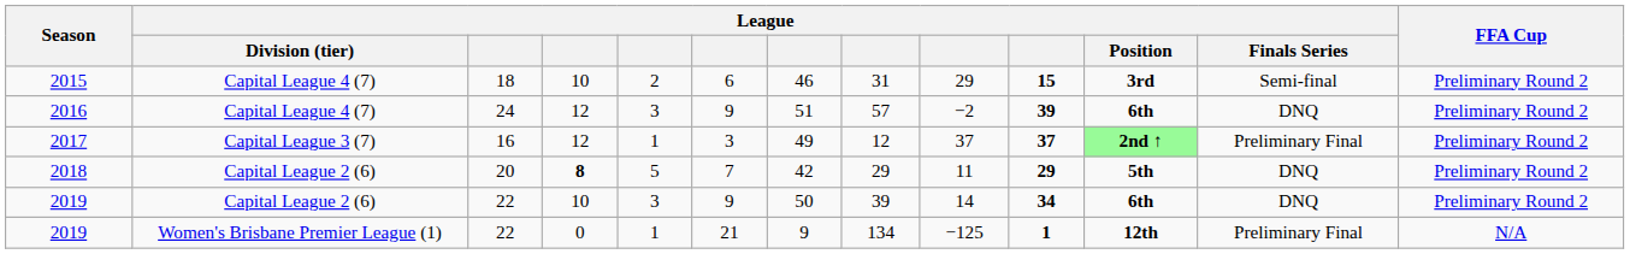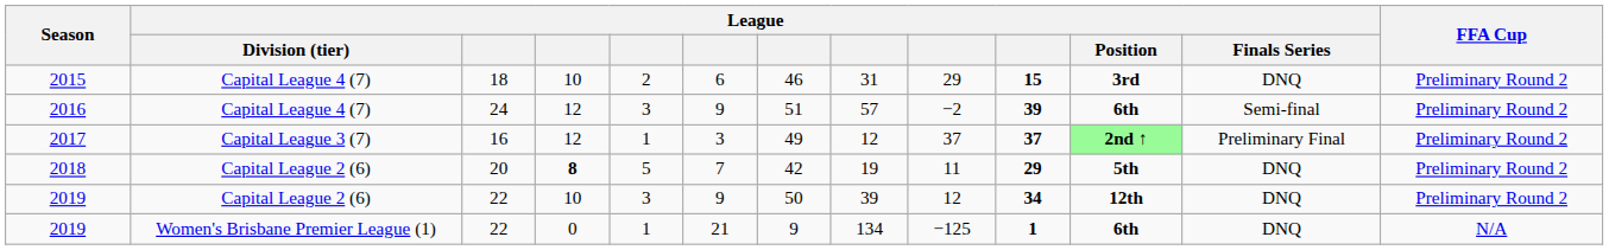2015 | League / Finals Series: Semi-final -> DNQ
2016 | League / Finals Series: DNQ -> Semi-final
2018 | column 8: 29 -> 19
2019 / Capital League 2 (6) | column 9: 14 -> 12
2019 / Capital League 2 (6) | League / Position: 6th -> 12th
2019 / Women's Brisbane Premier League (1) | League / Position: 12th -> 6th
2019 / Women's Brisbane Premier League (1) | League / Finals Series: Preliminary Final -> DNQ
